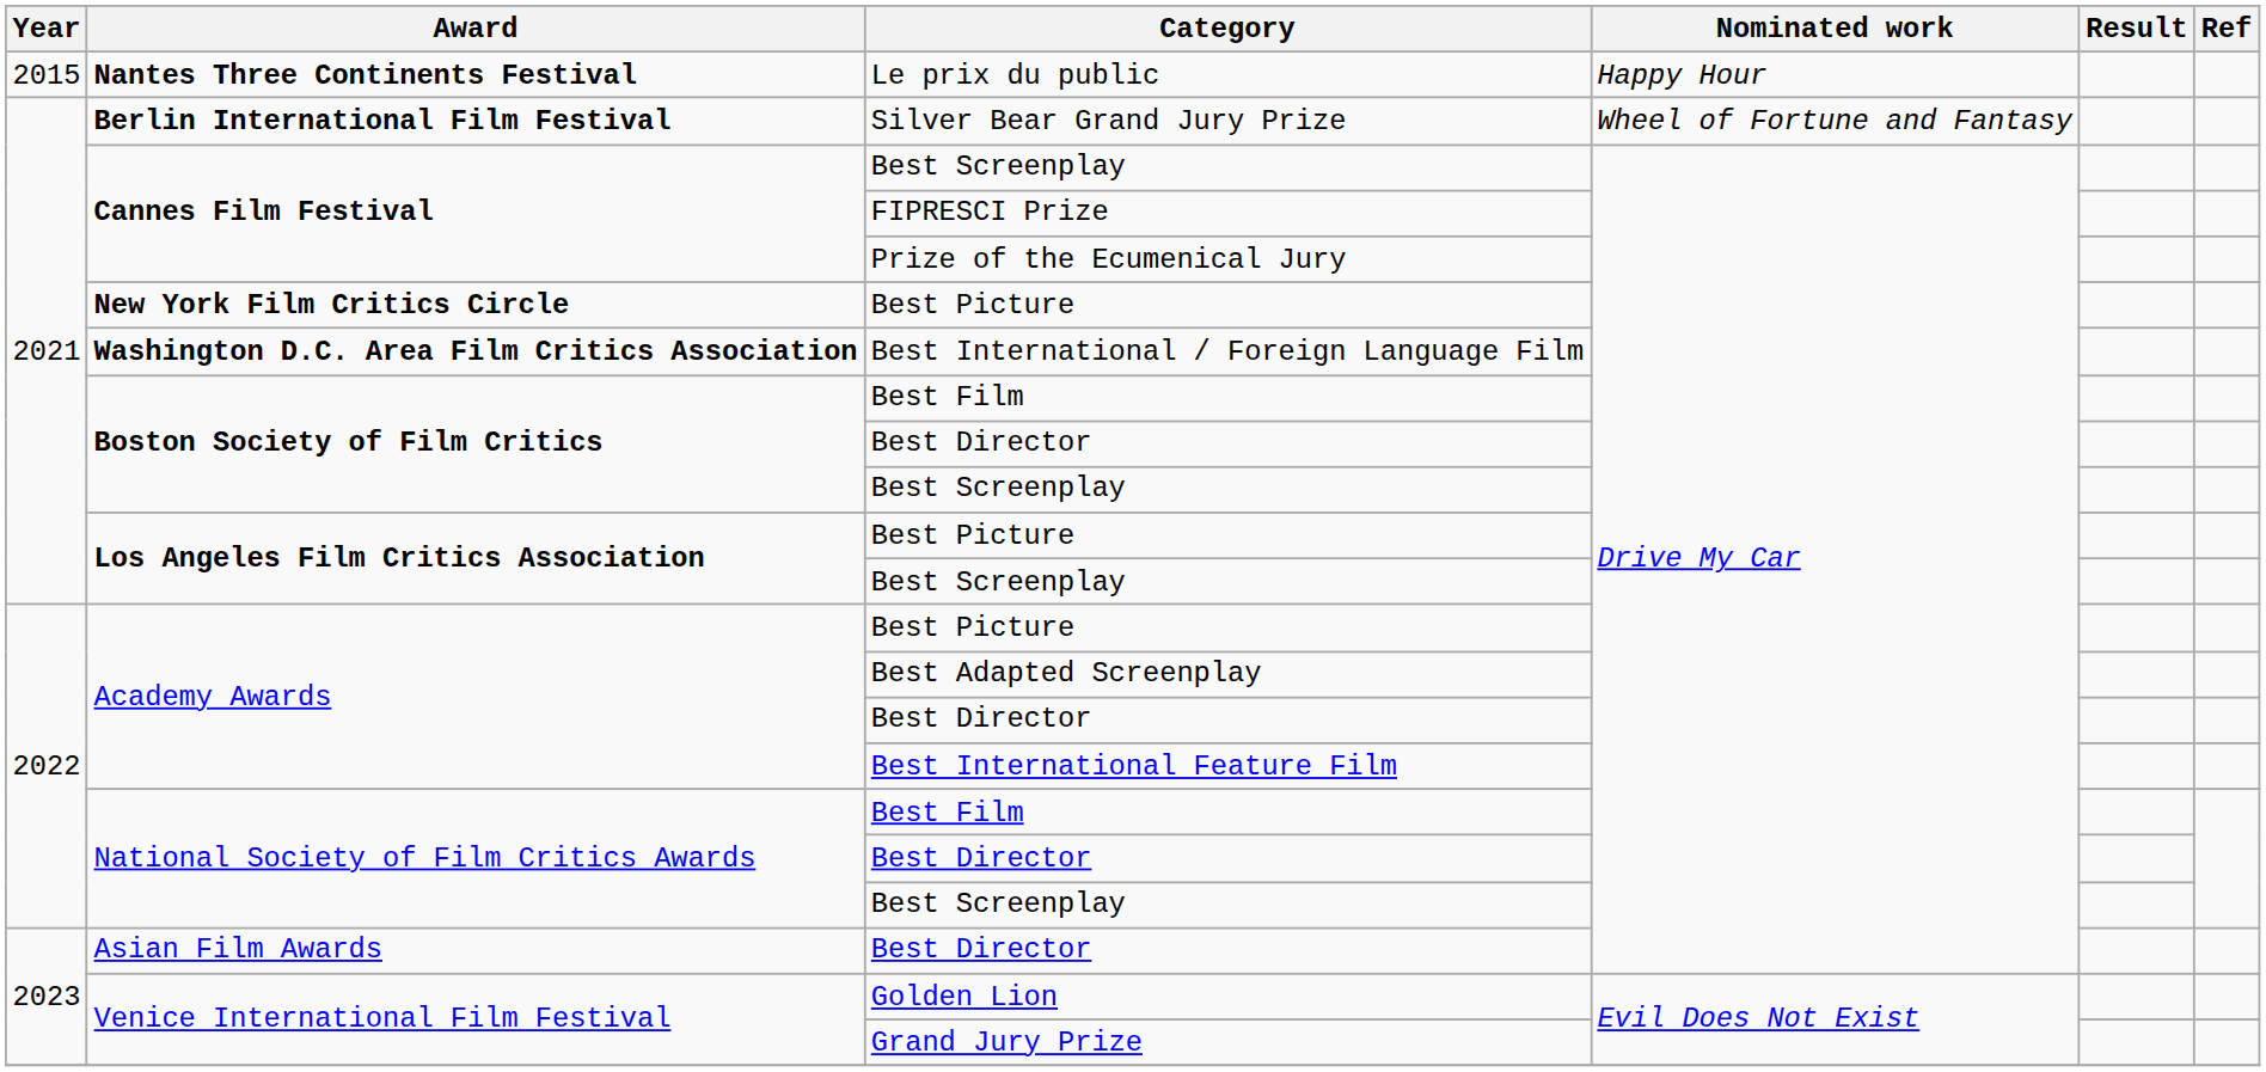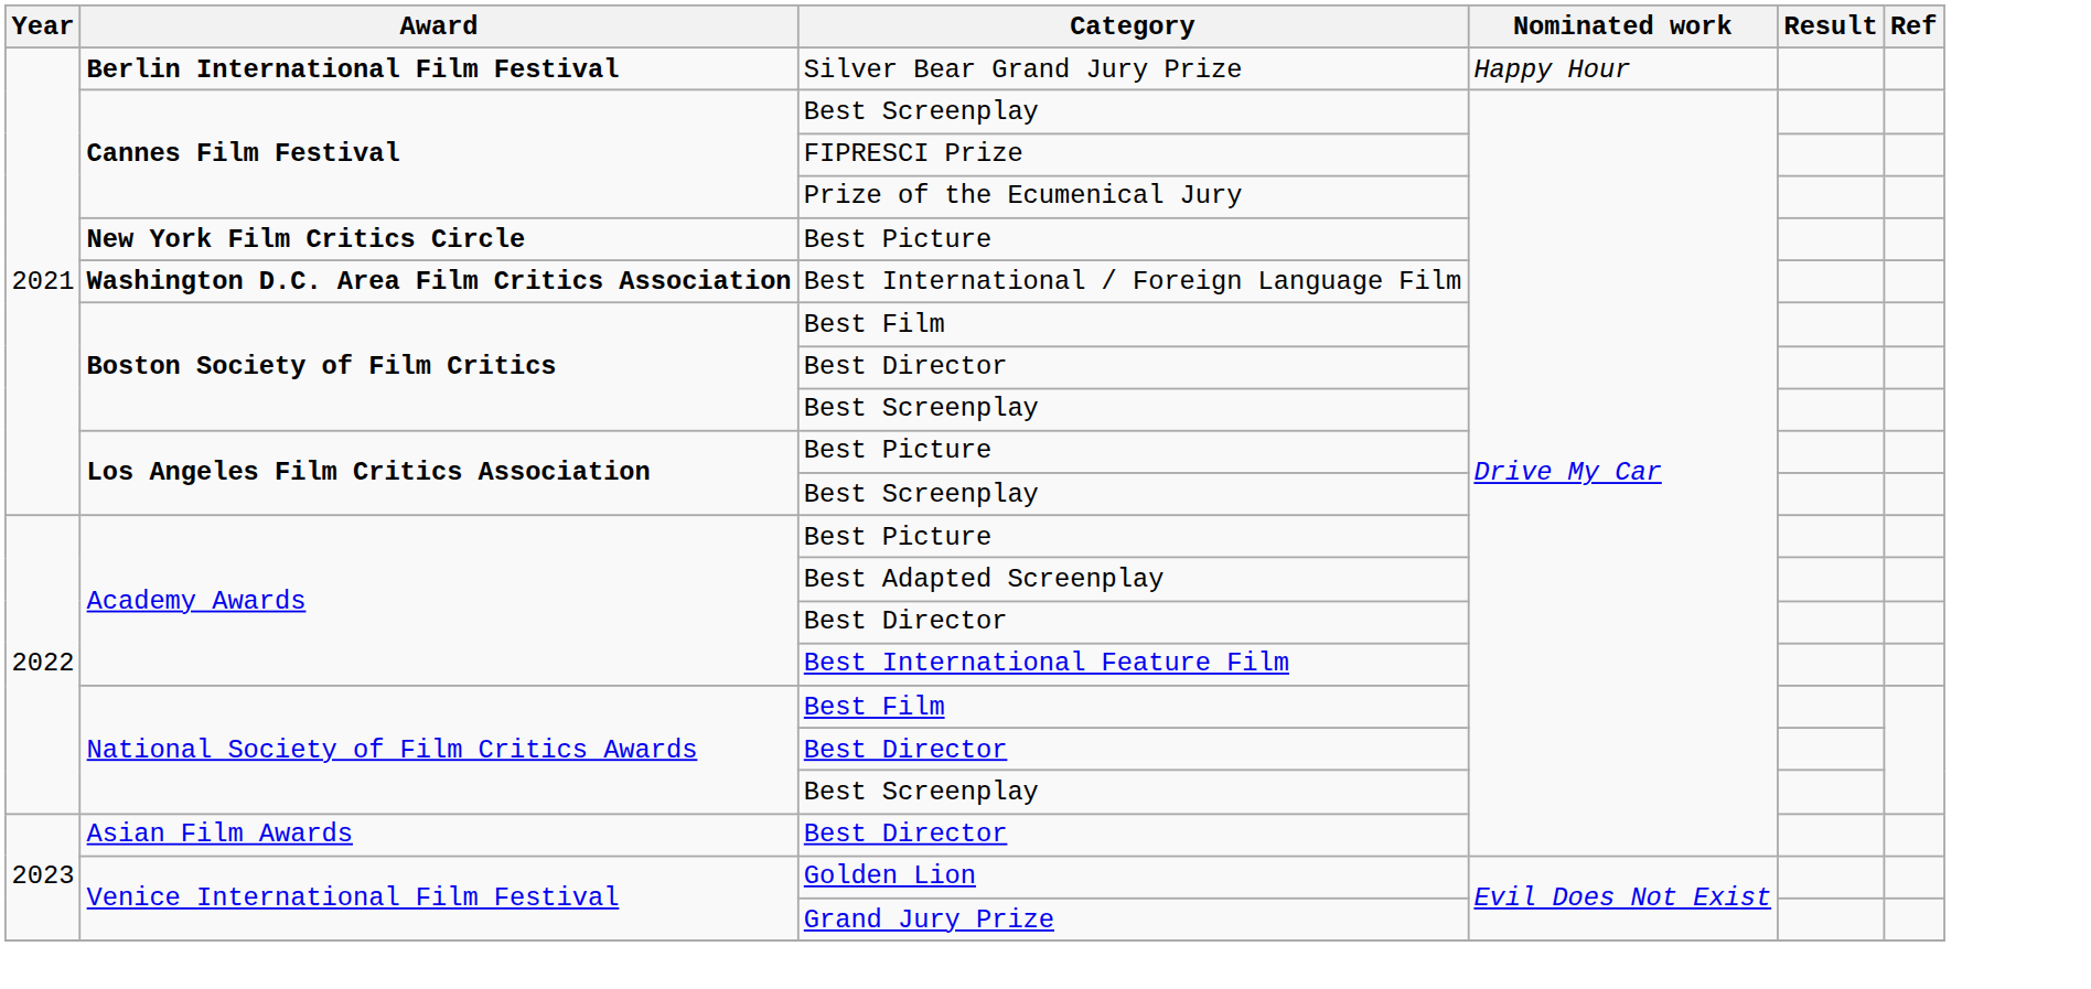- row: 2015 | Nantes Three Continents Festival | Le prix du public | Happy Hour
Silver Bear Grand Jury Prize | Nominated work: Wheel of Fortune and Fantasy -> Happy Hour
